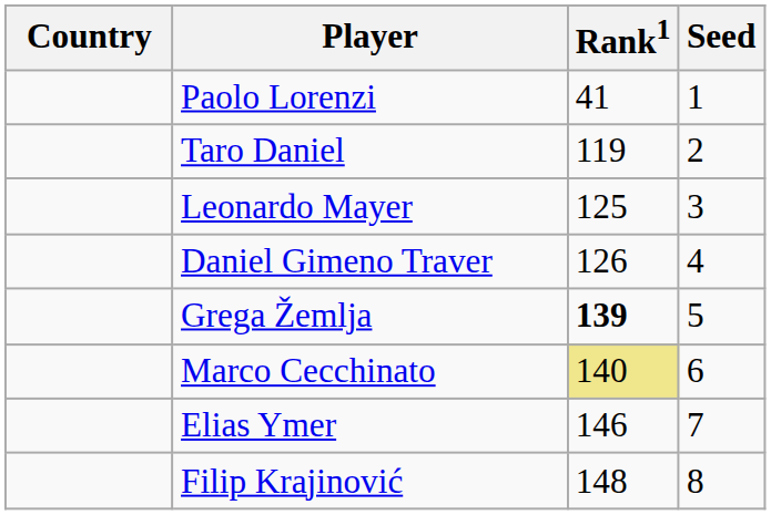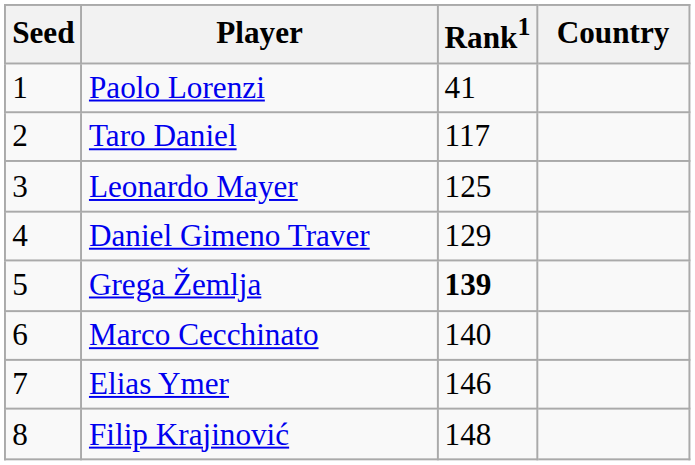columns swapped: Country <-> Seed
Taro Daniel | Rank1: 119 -> 117
Daniel Gimeno Traver | Rank1: 126 -> 129
Marco Cecchinato | Rank1: khaki background -> no background
